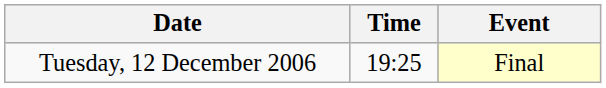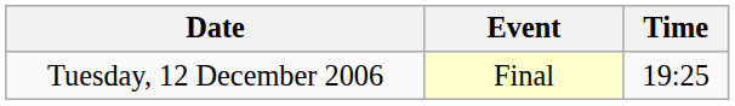columns swapped: Time <-> Event
